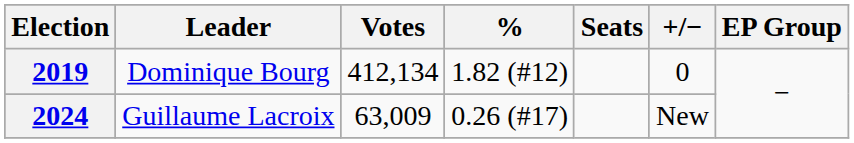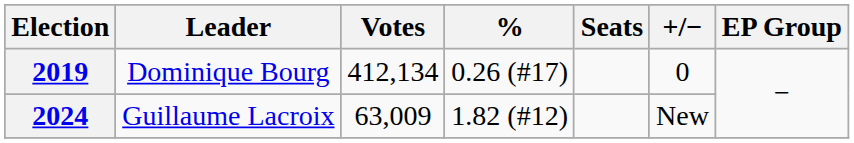2019 | %: 1.82 (#12) -> 0.26 (#17)
2024 | %: 0.26 (#17) -> 1.82 (#12)
